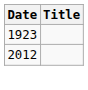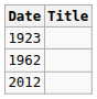+ row: 1962
